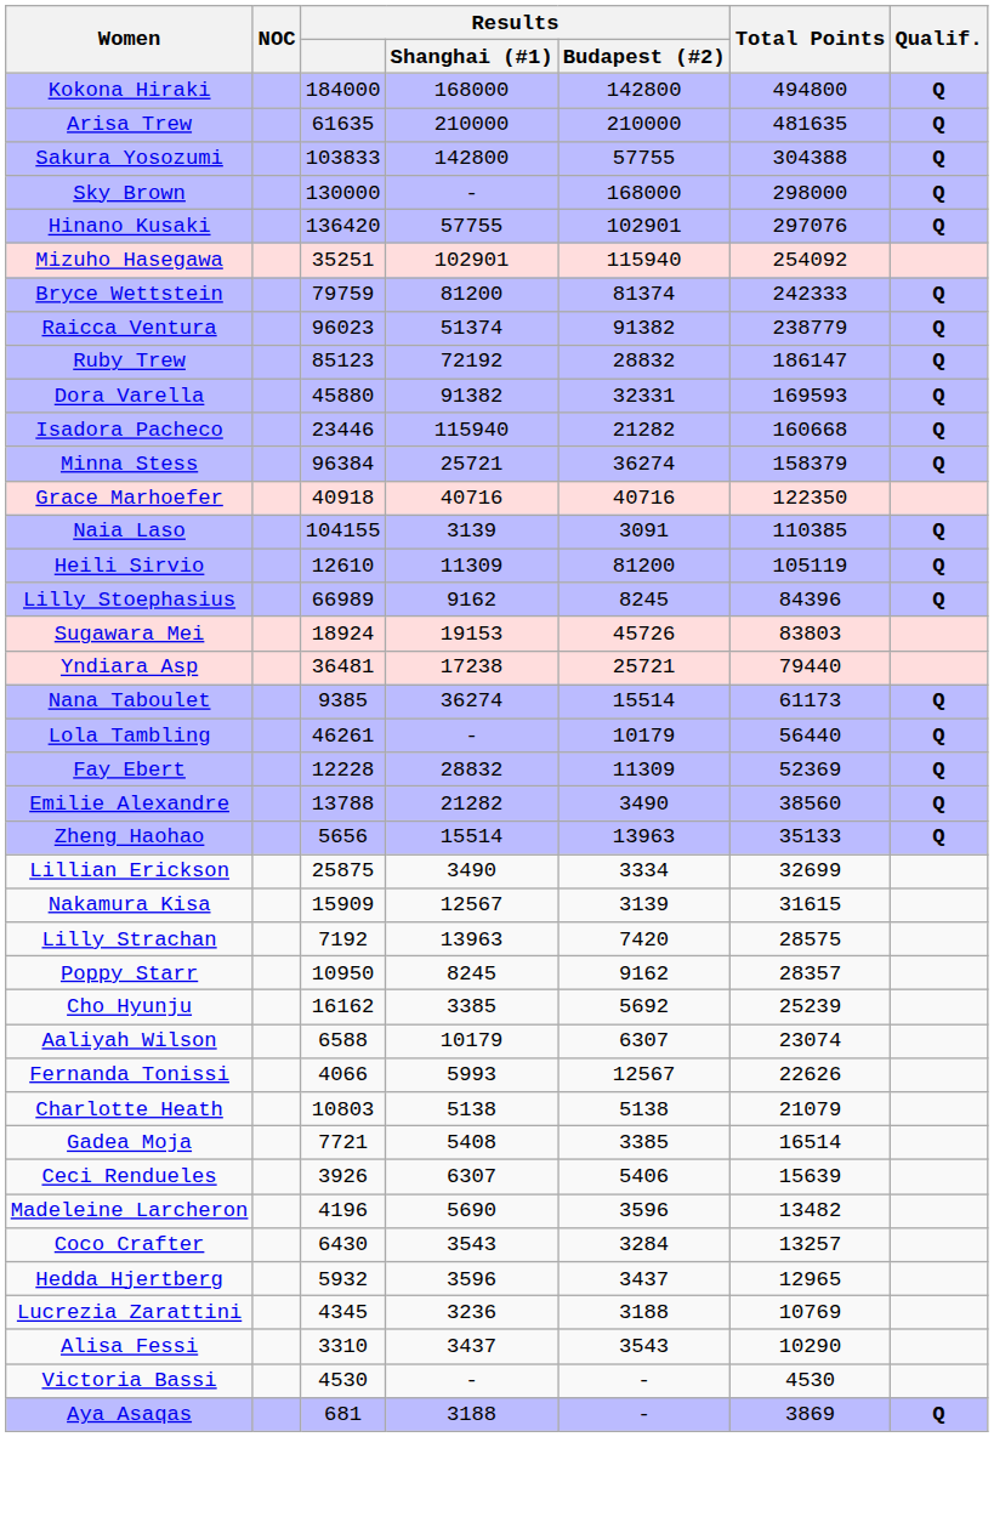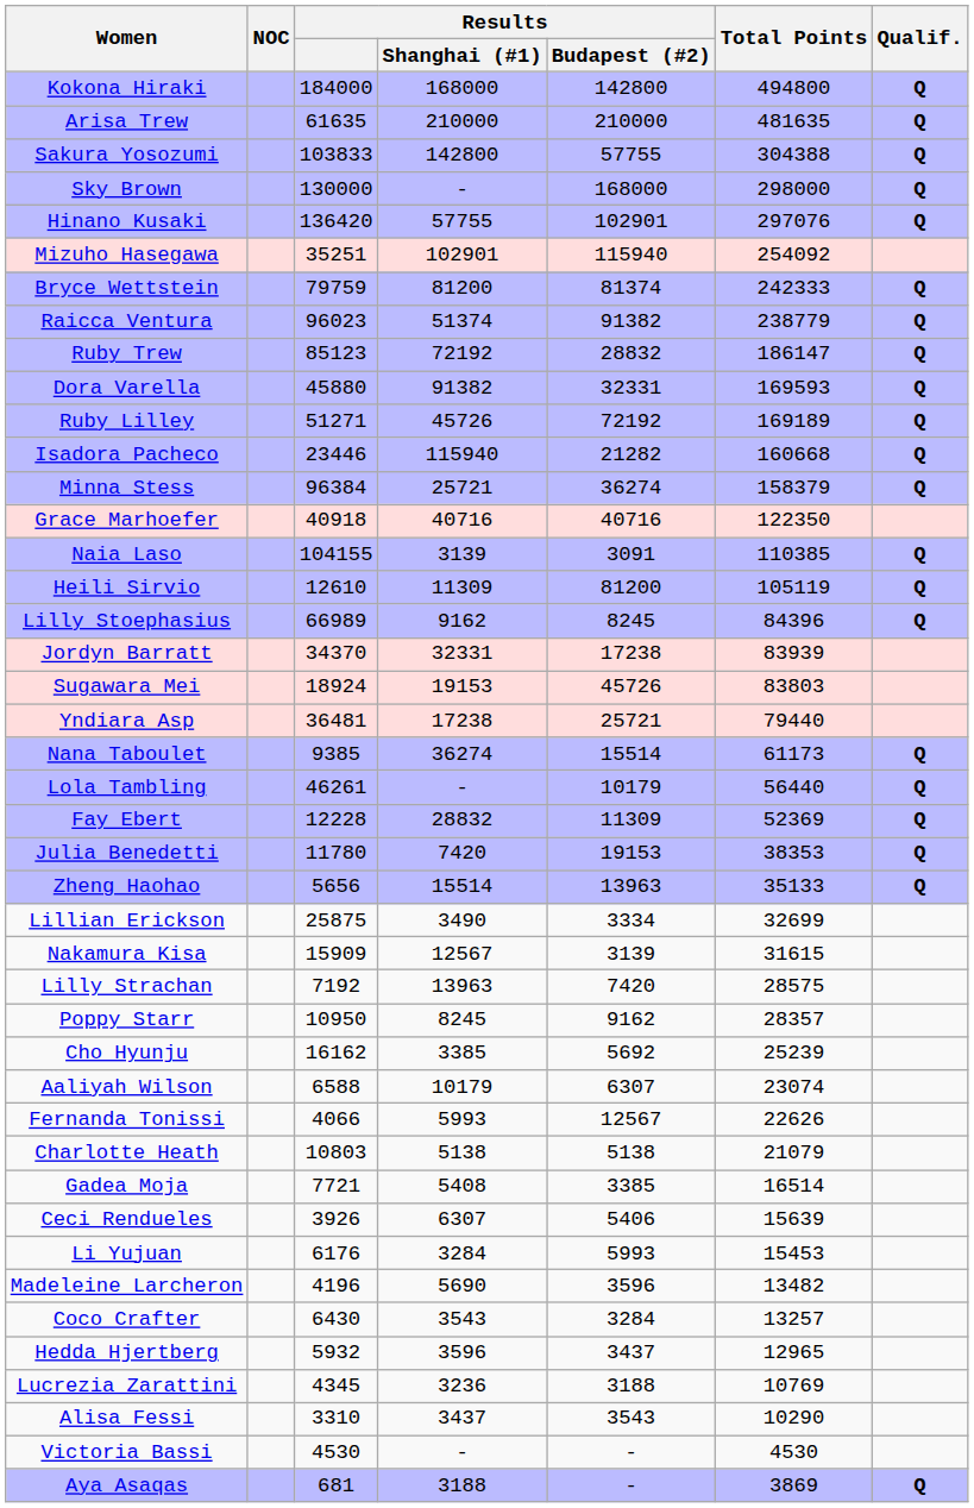+ row: Ruby Lilley | 51271 | 45726 | 72192 | 169189 | Q
+ row: Jordyn Barratt | 34370 | 32331 | 17238 | 83939
- row: Emilie Alexandre | 13788 | 21282 | 3490 | 38560 | Q
+ row: Julia Benedetti | 11780 | 7420 | 19153 | 38353 | Q
+ row: Li Yujuan | 6176 | 3284 | 5993 | 15453
